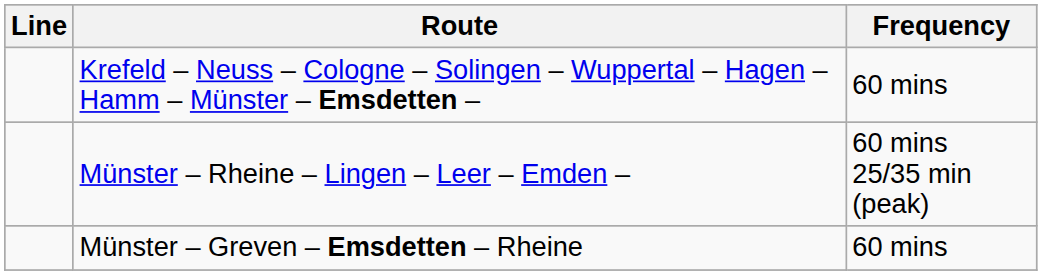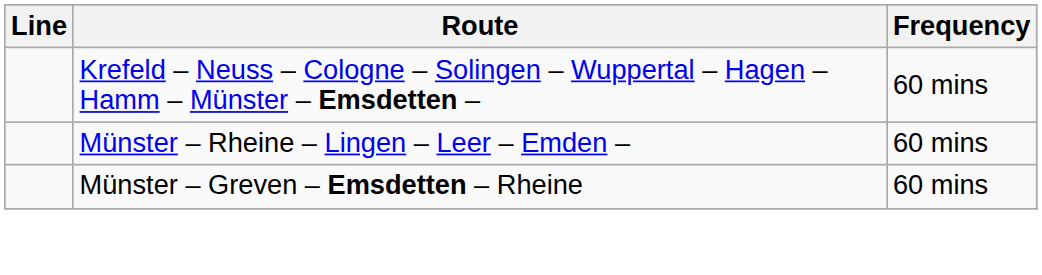Münster – Rheine – Lingen – Leer – Emden – | Frequency: 60 mins 25/35 min (peak) -> 60 mins
